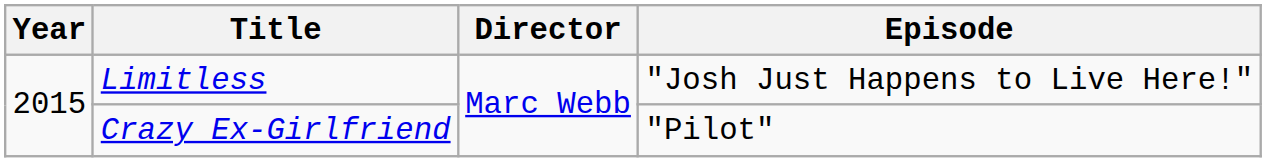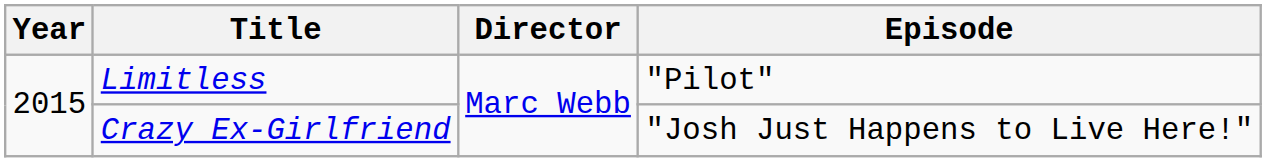Limitless | Episode: "Josh Just Happens to Live Here!" -> "Pilot"
Crazy Ex-Girlfriend | Episode: "Pilot" -> "Josh Just Happens to Live Here!"
